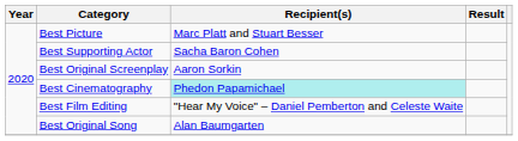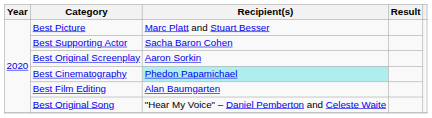Best Film Editing | Recipient(s): "Hear My Voice" – Daniel Pemberton and Celeste Waite -> Alan Baumgarten
Best Original Song | Recipient(s): Alan Baumgarten -> "Hear My Voice" – Daniel Pemberton and Celeste Waite
